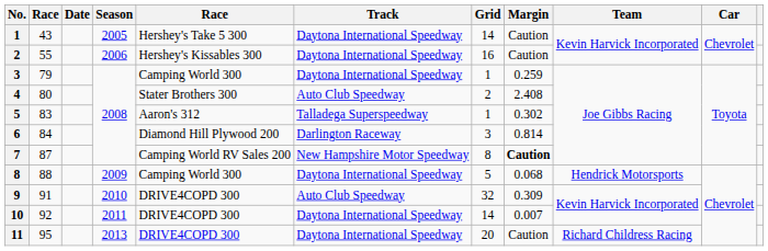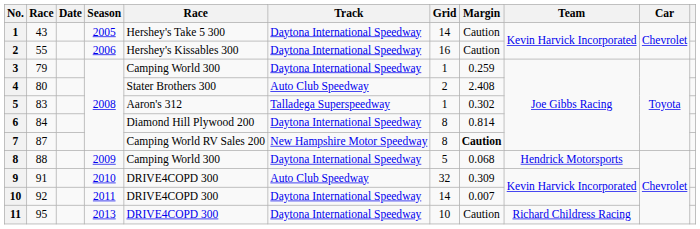6 | Track: Darlington Raceway -> Daytona International Speedway
6 | Grid: 3 -> 8
11 | Grid: 20 -> 10
